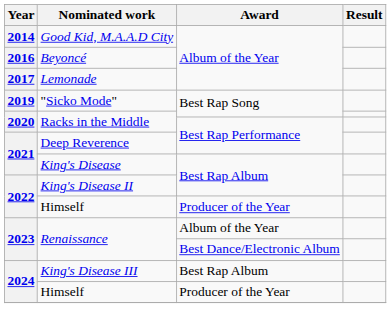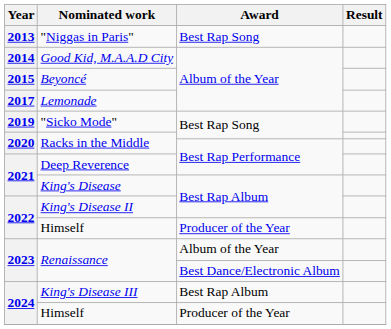+ row: 2013 | "Niggas in Paris" | Best Rap Song
Beyoncé | Year: 2016 -> 2015
